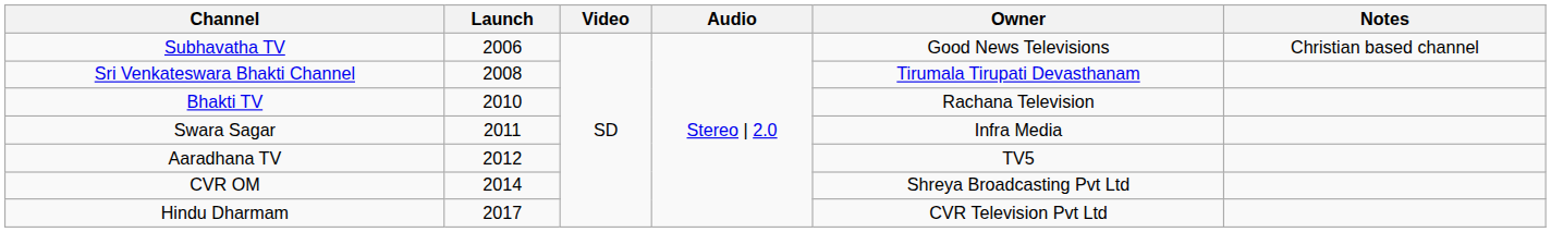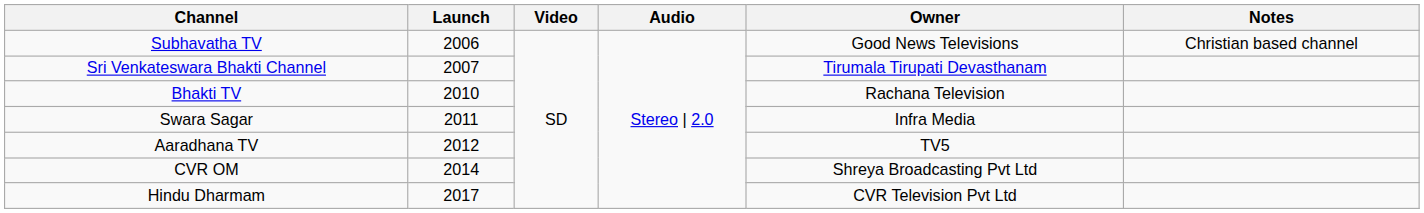Sri Venkateswara Bhakti Channel | Launch: 2008 -> 2007
